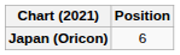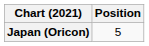Japan (Oricon) | Position: 6 -> 5
